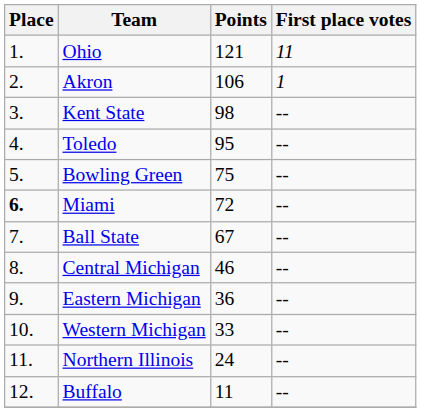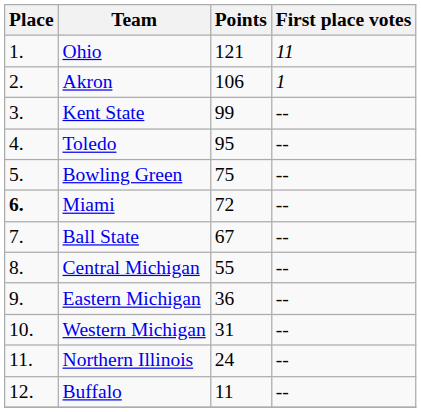Kent State | Points: 98 -> 99
Central Michigan | Points: 46 -> 55
Western Michigan | Points: 33 -> 31
